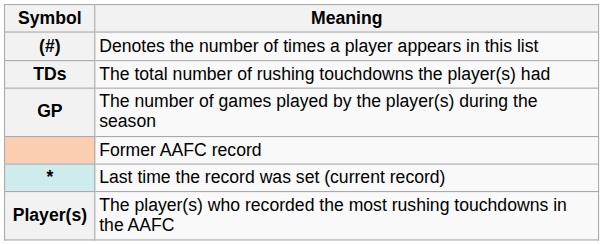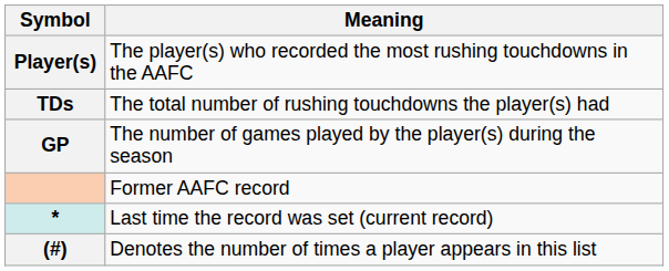rows swapped: Player(s) <-> (#)
